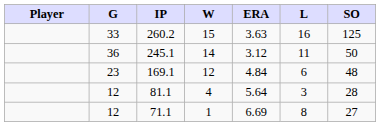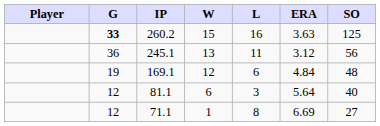columns swapped: L <-> ERA
260.2 | G: normal -> bold
245.1 | W: 14 -> 13
245.1 | SO: 50 -> 56
169.1 | G: 23 -> 19
81.1 | W: 4 -> 6
81.1 | SO: 28 -> 40
